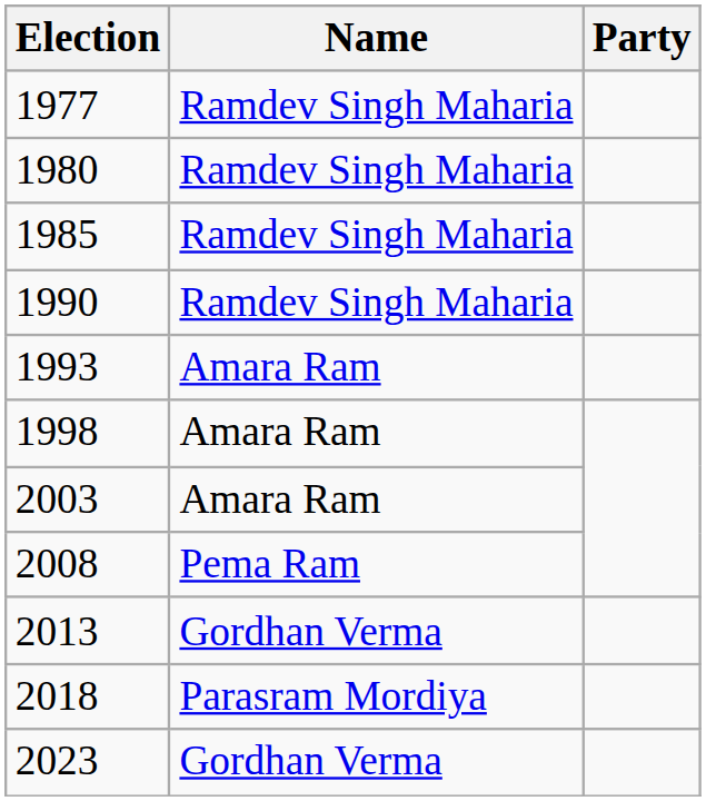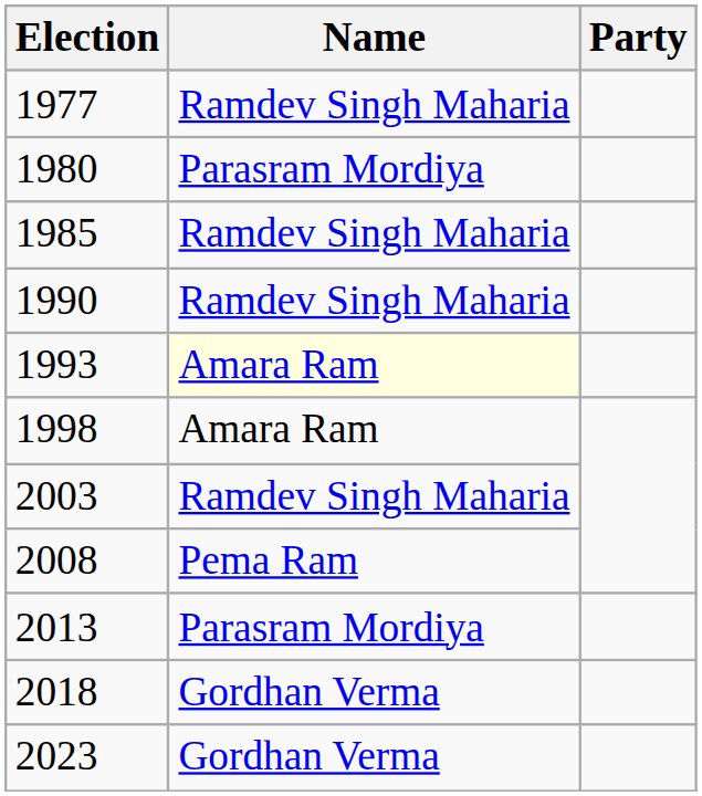1980 | Name: Ramdev Singh Maharia -> Parasram Mordiya
1993 | Name: no background -> lightyellow background
2003 | Name: Amara Ram -> Ramdev Singh Maharia
2013 | Name: Gordhan Verma -> Parasram Mordiya
2018 | Name: Parasram Mordiya -> Gordhan Verma
